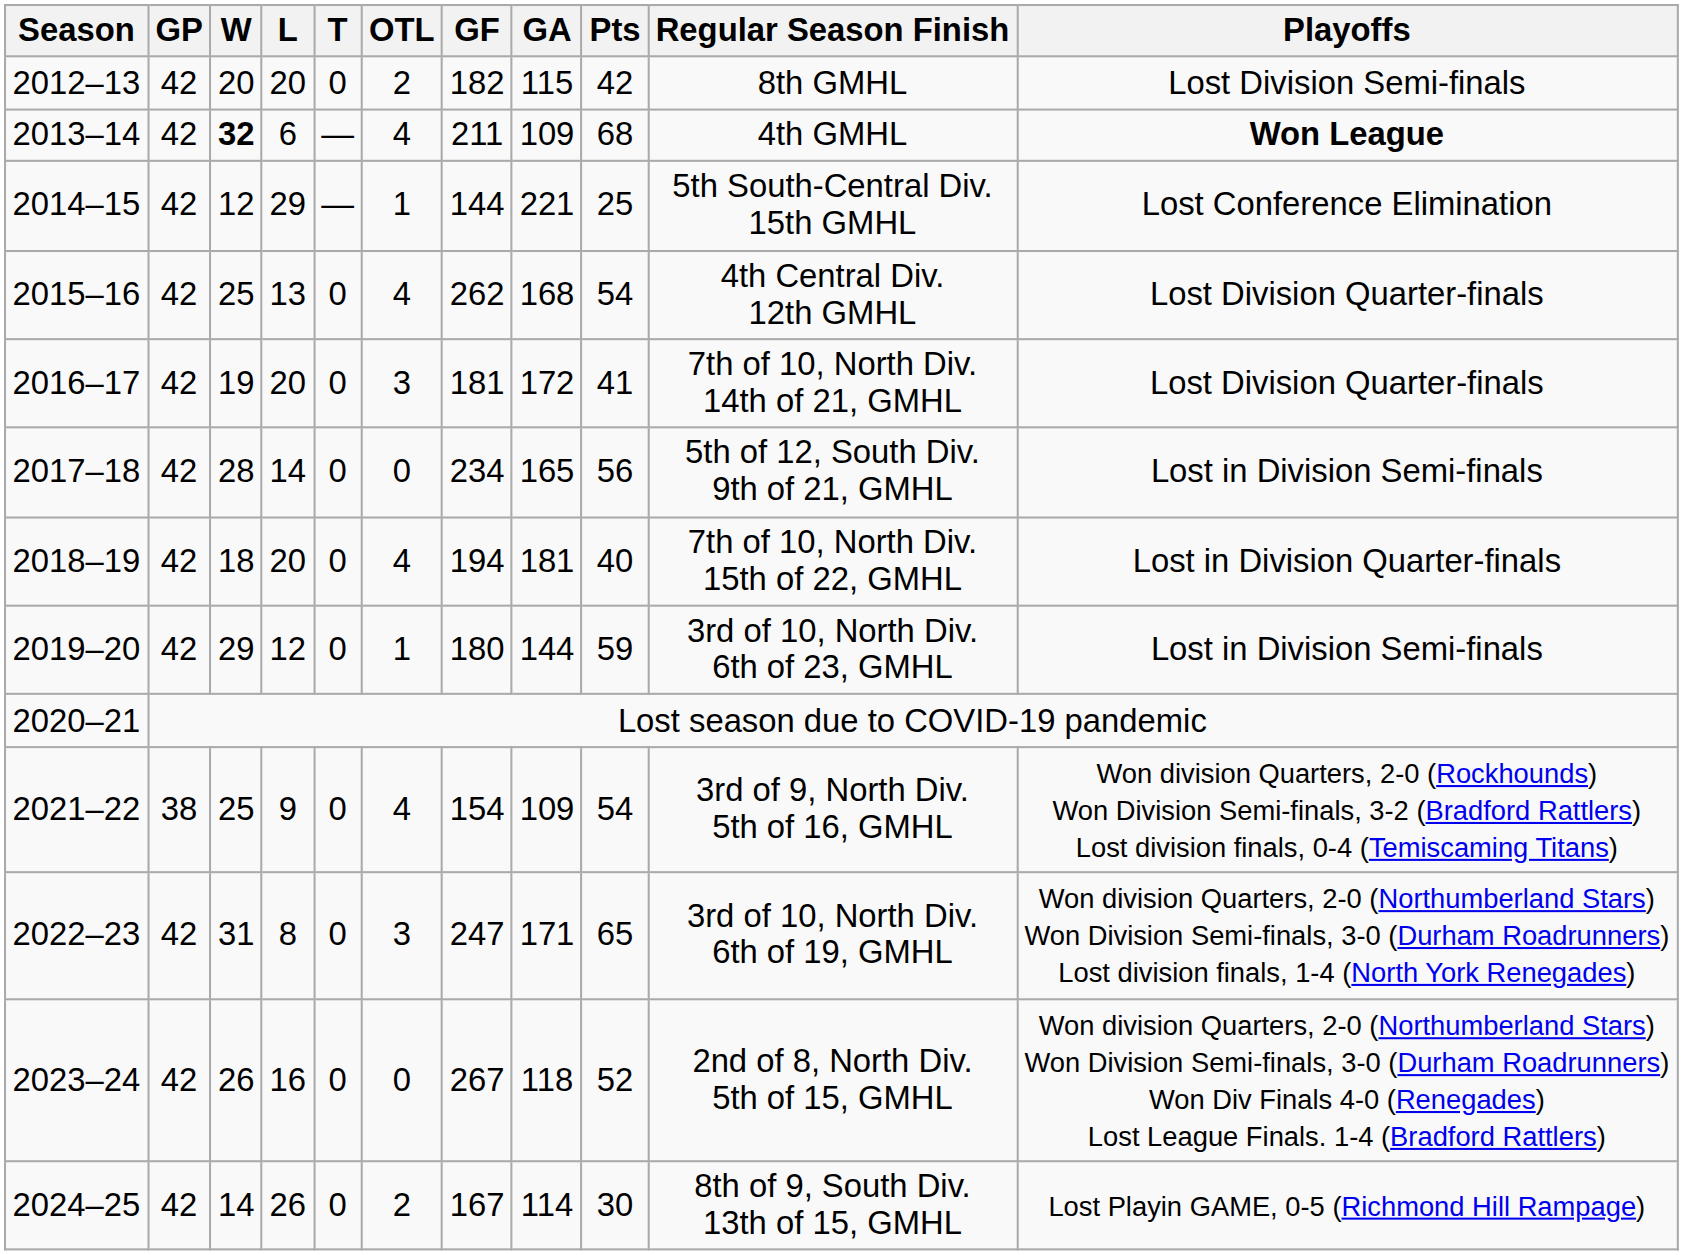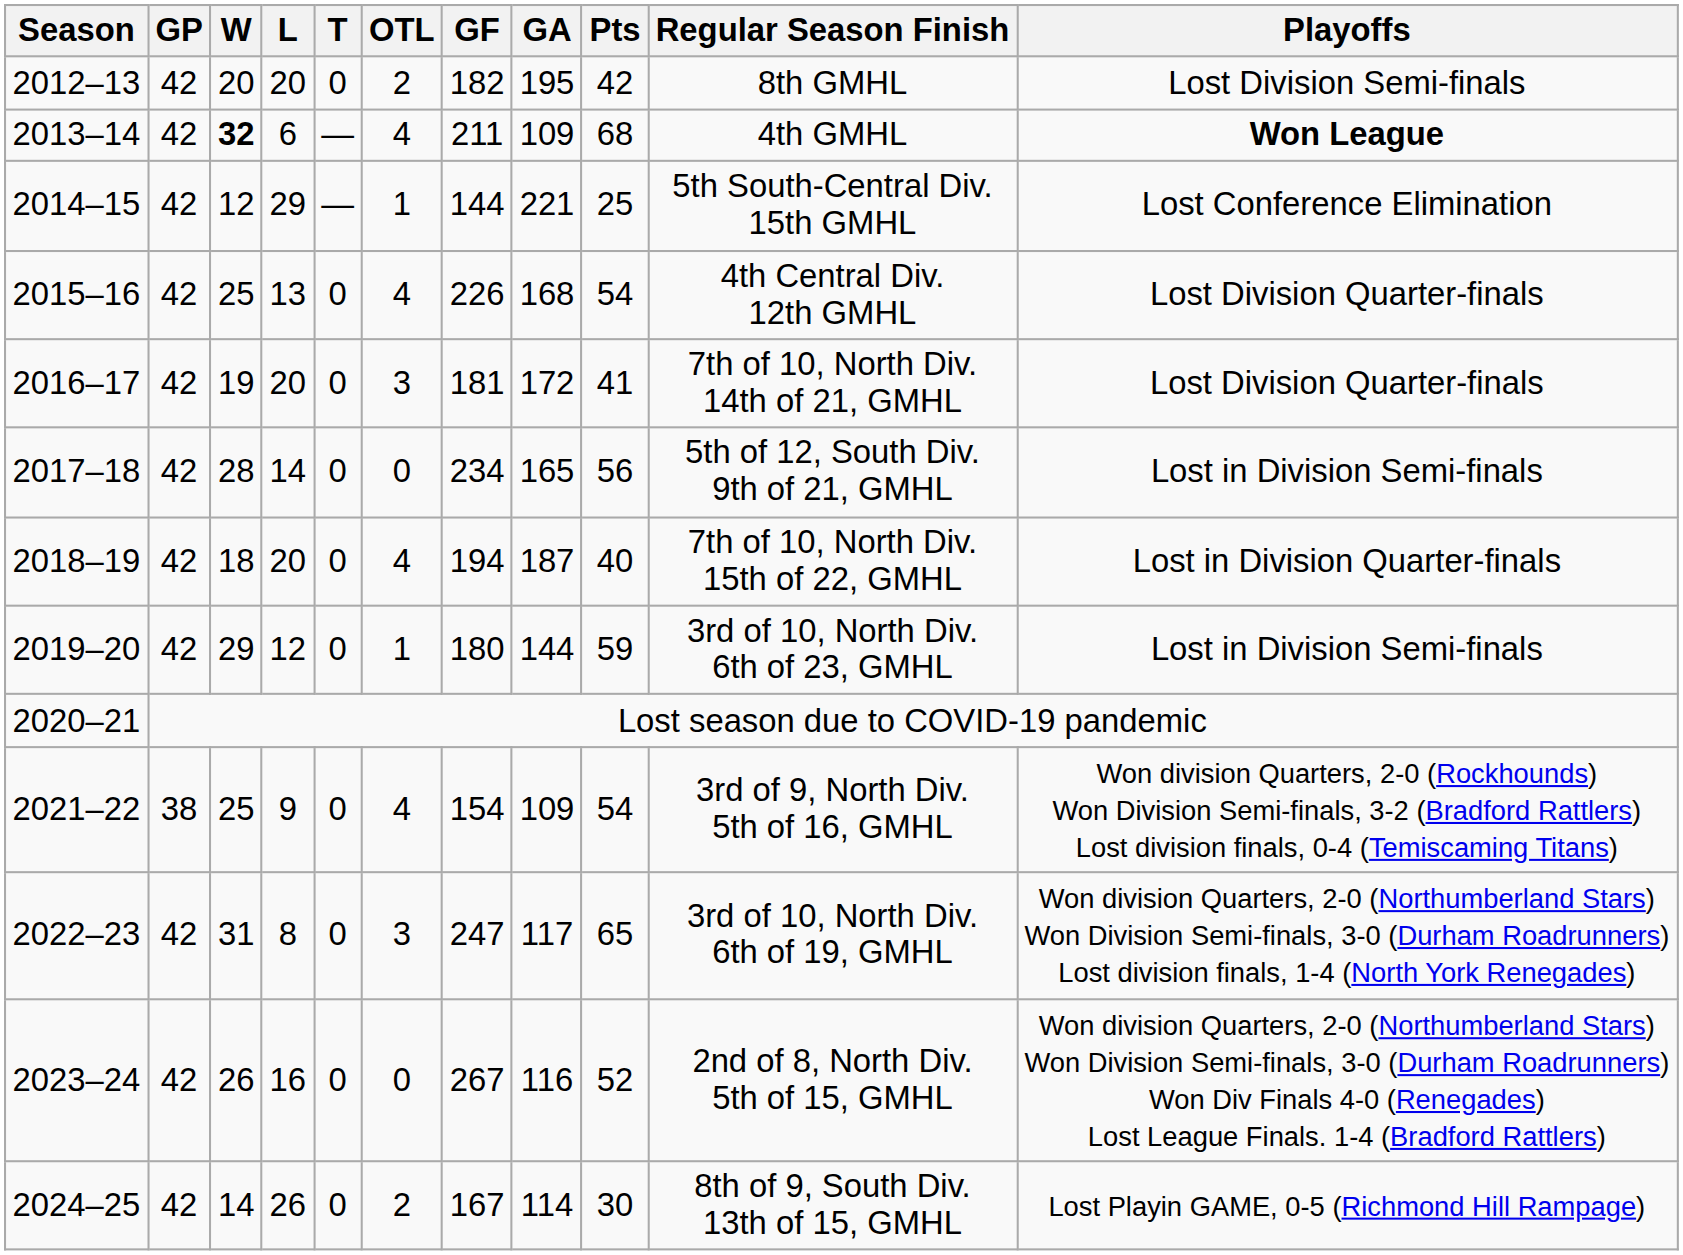2012–13 | GA: 115 -> 195
2015–16 | GF: 262 -> 226
2018–19 | GA: 181 -> 187
2022–23 | GA: 171 -> 117
2023–24 | GA: 118 -> 116
